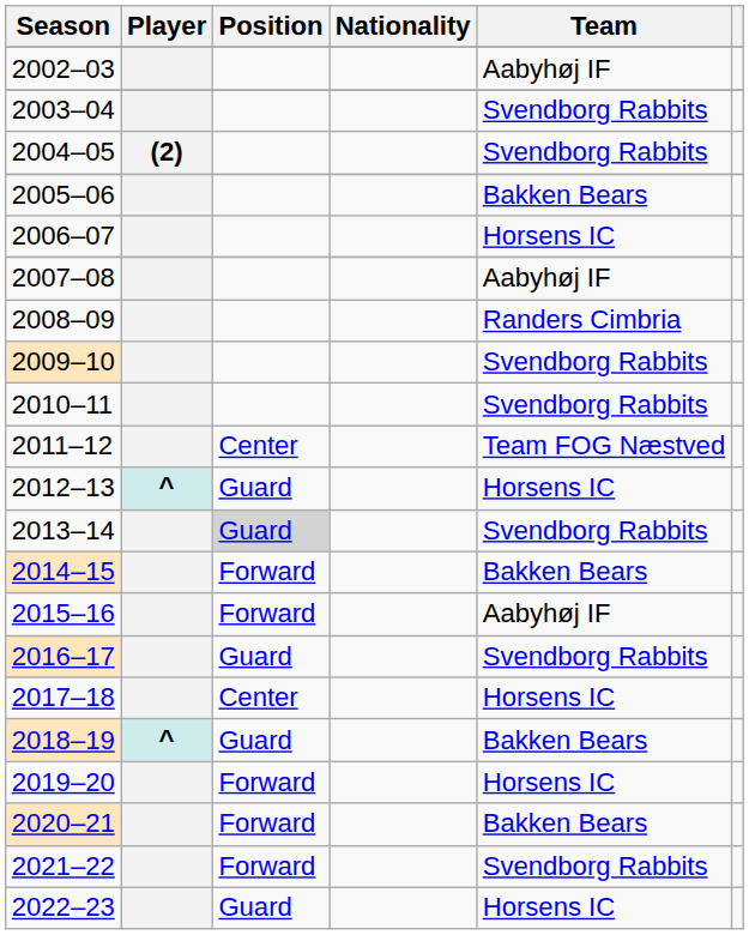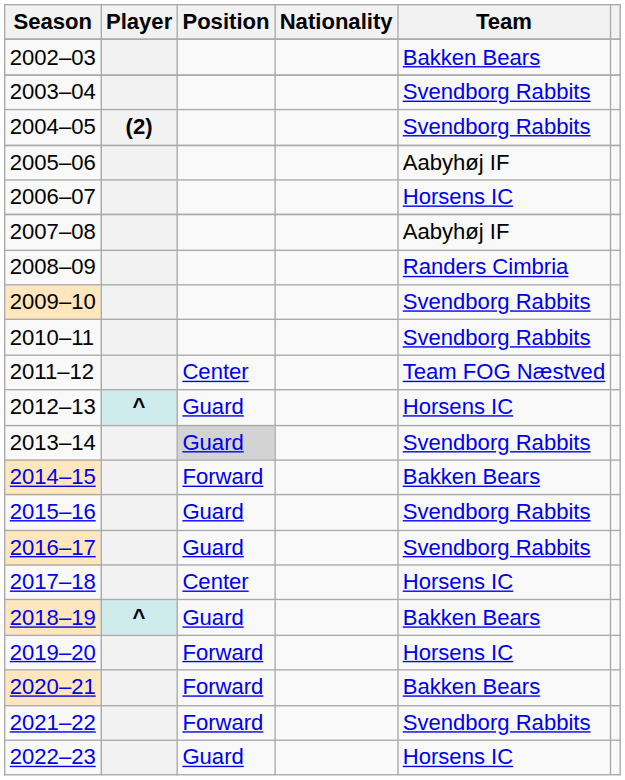2002–03 | Team: Aabyhøj IF -> Bakken Bears
2005–06 | Team: Bakken Bears -> Aabyhøj IF
2015–16 | Position: Forward -> Guard
2015–16 | Team: Aabyhøj IF -> Svendborg Rabbits
